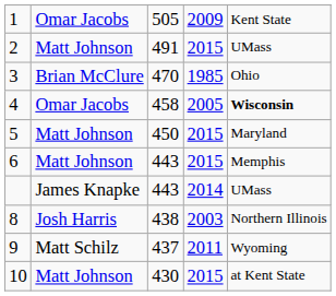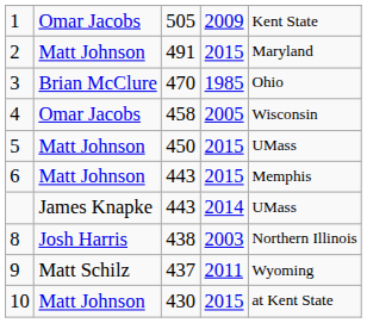2 | column 5: UMass -> Maryland
4 | column 5: bold -> normal
5 | column 5: Maryland -> UMass
